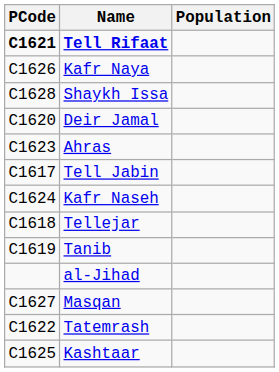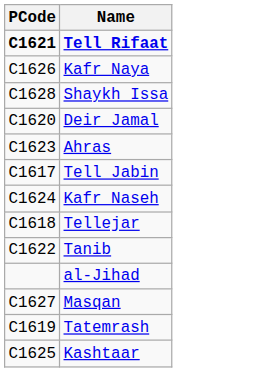- column: Population
Tanib | PCode: C1619 -> C1622
Tatemrash | PCode: C1622 -> C1619
